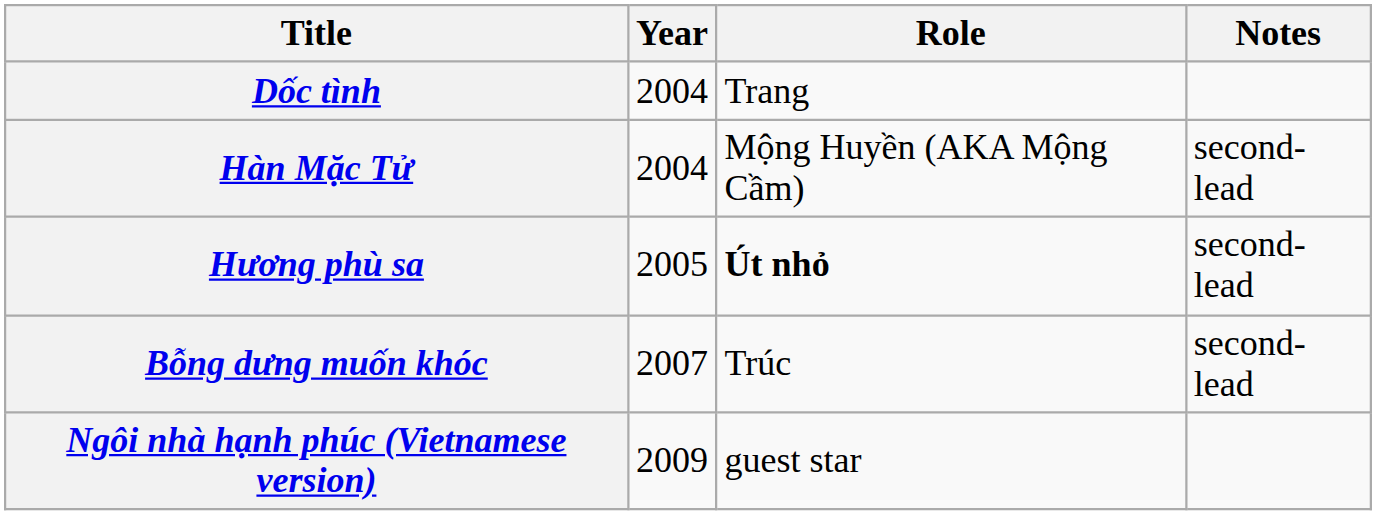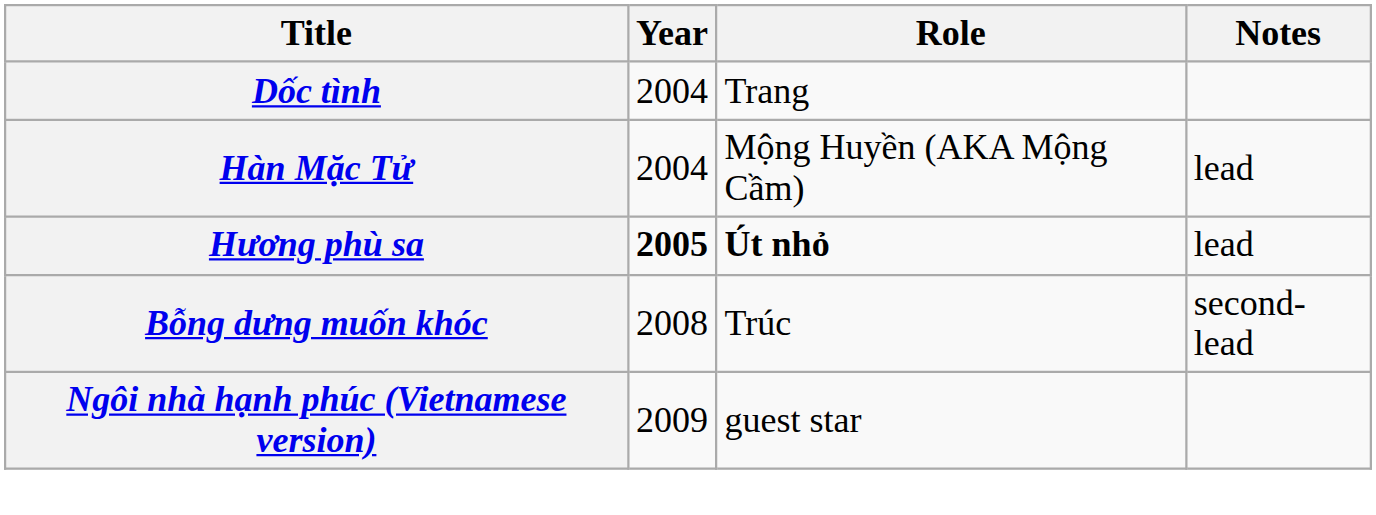Hàn Mặc Tử | Notes: second-lead -> lead
Hương phù sa | Year: normal -> bold
Hương phù sa | Notes: second-lead -> lead
Bỗng dưng muốn khóc | Year: 2007 -> 2008
